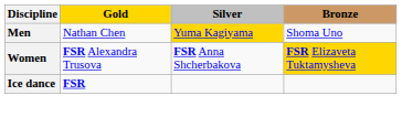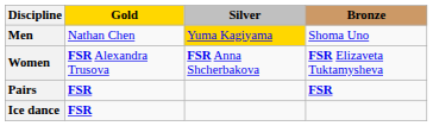Women | Bronze: gold background -> no background
+ row: Pairs | FSR | FSR
